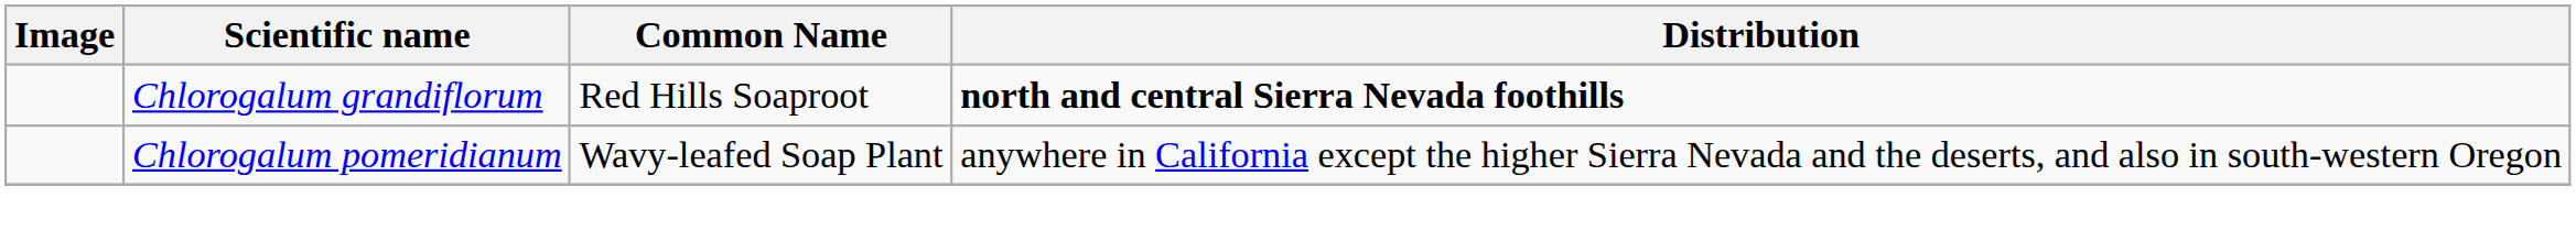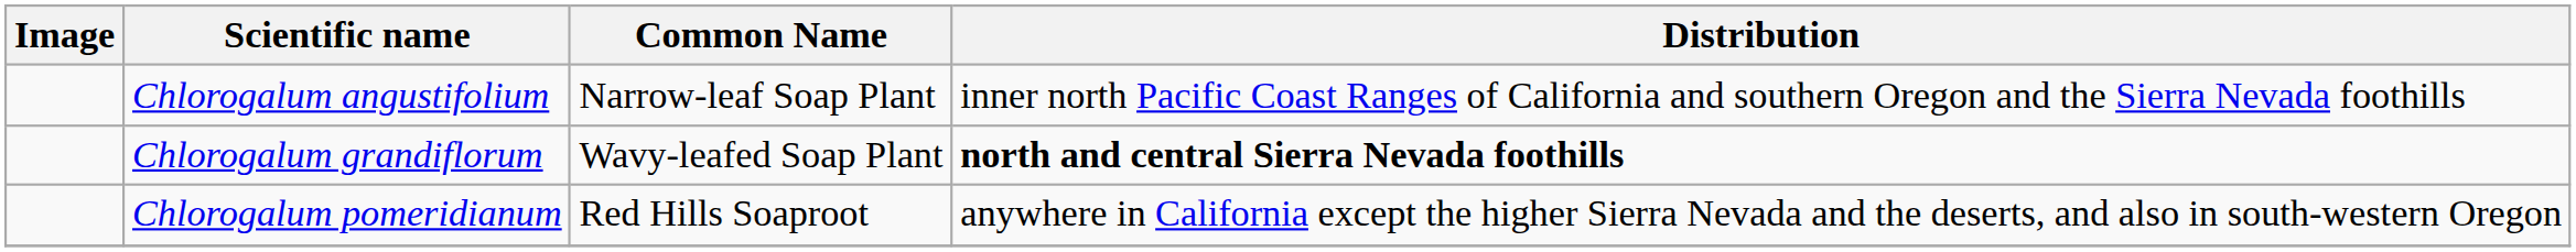+ row: Chlorogalum angustifolium | Narrow-leaf Soap Plant | inner north Pacific Coast Ranges of California and southern Oregon and the Sierra Nevada foothills
Chlorogalum grandiflorum | Common Name: Red Hills Soaproot -> Wavy-leafed Soap Plant
Chlorogalum pomeridianum | Common Name: Wavy-leafed Soap Plant -> Red Hills Soaproot
